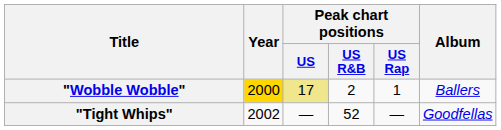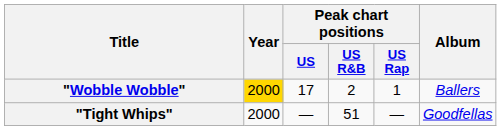"Wobble Wobble" | Peak chart positions / US: khaki background -> no background
"Tight Whips" | Year: 2002 -> 2000
"Tight Whips" | Peak chart positions / US R&B: 52 -> 51
